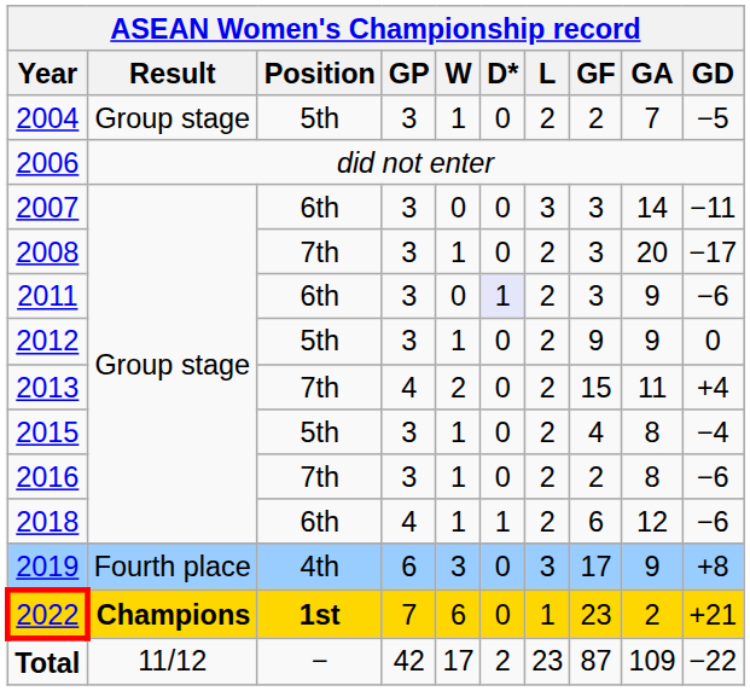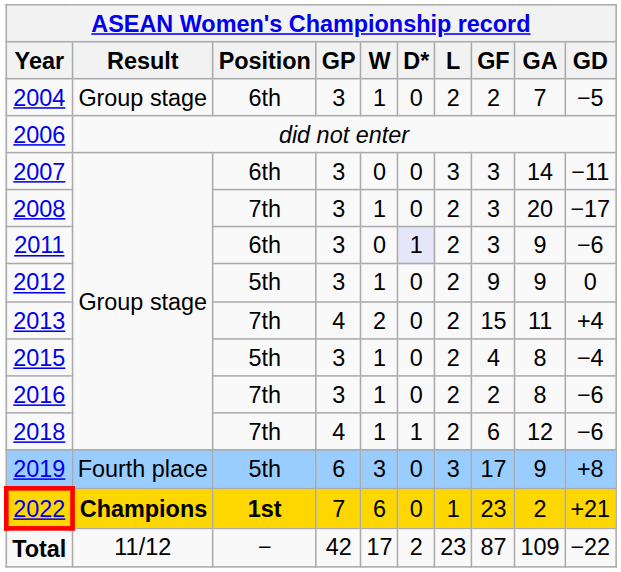2004 | Position: 5th -> 6th
2018 | Position: 6th -> 7th
2019 | Position: 4th -> 5th
